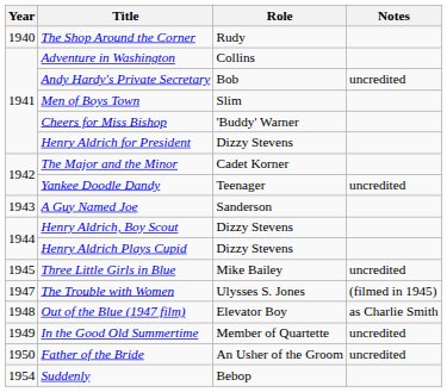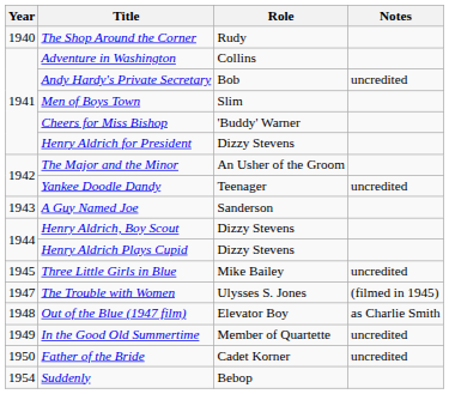The Major and the Minor | Role: Cadet Korner -> An Usher of the Groom
Father of the Bride | Role: An Usher of the Groom -> Cadet Korner
